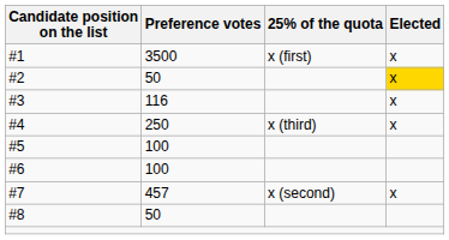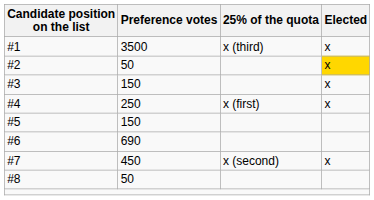#1 | 25% of the quota: x (first) -> x (third)
#3 | Preference votes: 116 -> 150
#4 | 25% of the quota: x (third) -> x (first)
#5 | Preference votes: 100 -> 150
#6 | Preference votes: 100 -> 690
#7 | Preference votes: 457 -> 450
